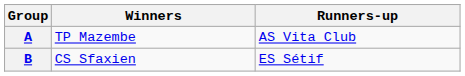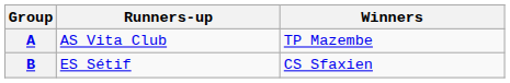columns swapped: Winners <-> Runners-up
